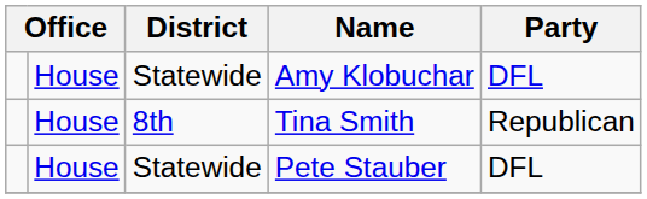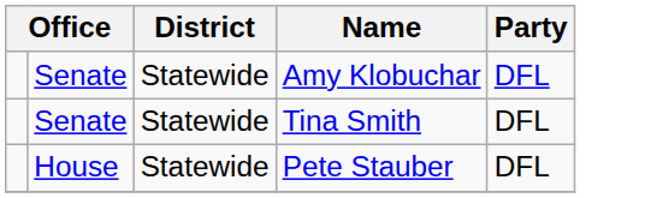Amy Klobuchar | column 2: House -> Senate
Tina Smith | column 2: House -> Senate
Tina Smith | District: 8th -> Statewide
Tina Smith | Party: Republican -> DFL
